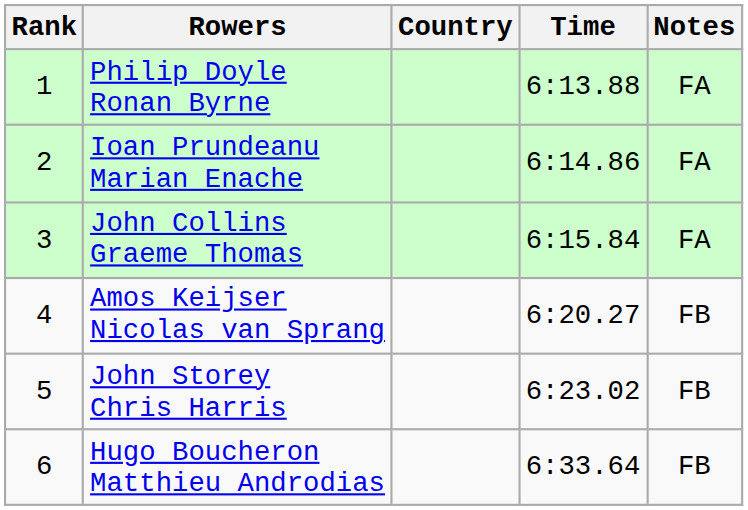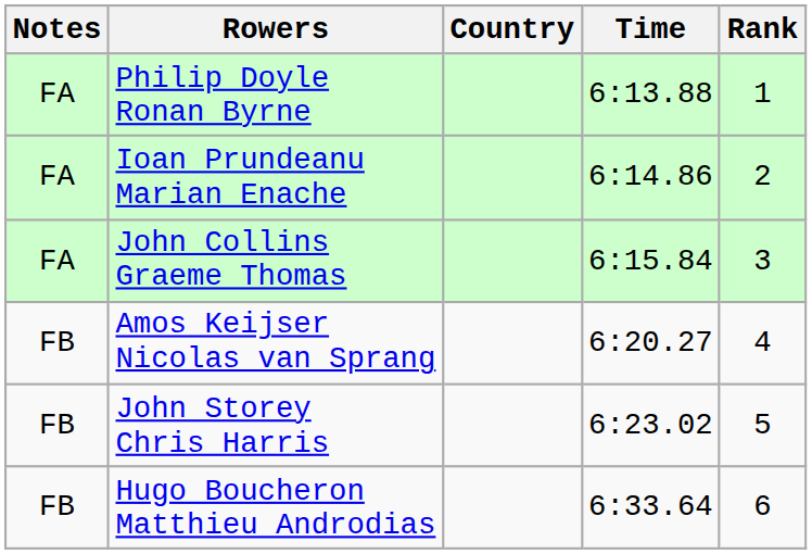columns swapped: Rank <-> Notes
